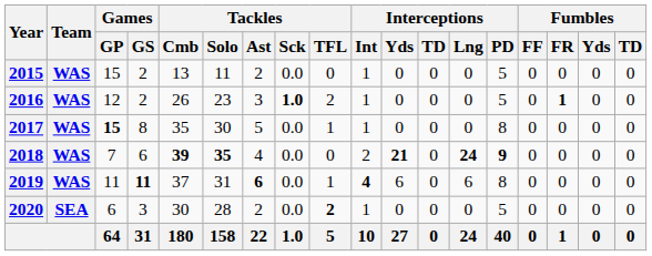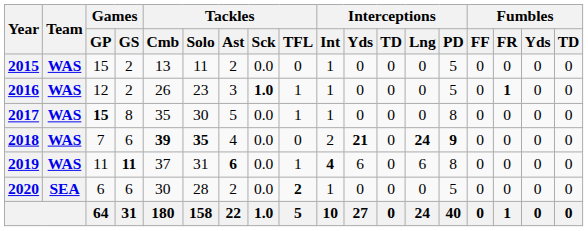2016 | Tackles / TFL: 2 -> 1
2020 | Games / GS: 3 -> 6
